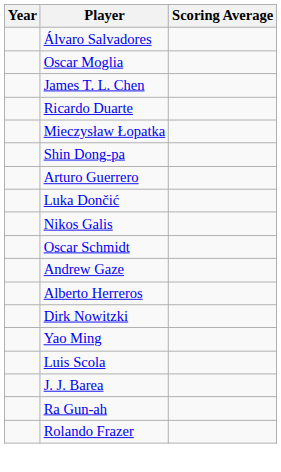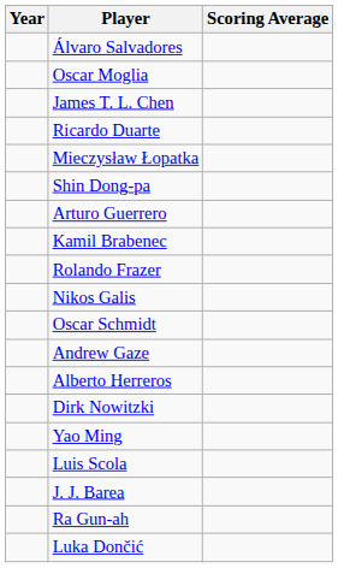+ row: Kamil Brabenec
rows swapped: Rolando Frazer <-> Luka Dončić
